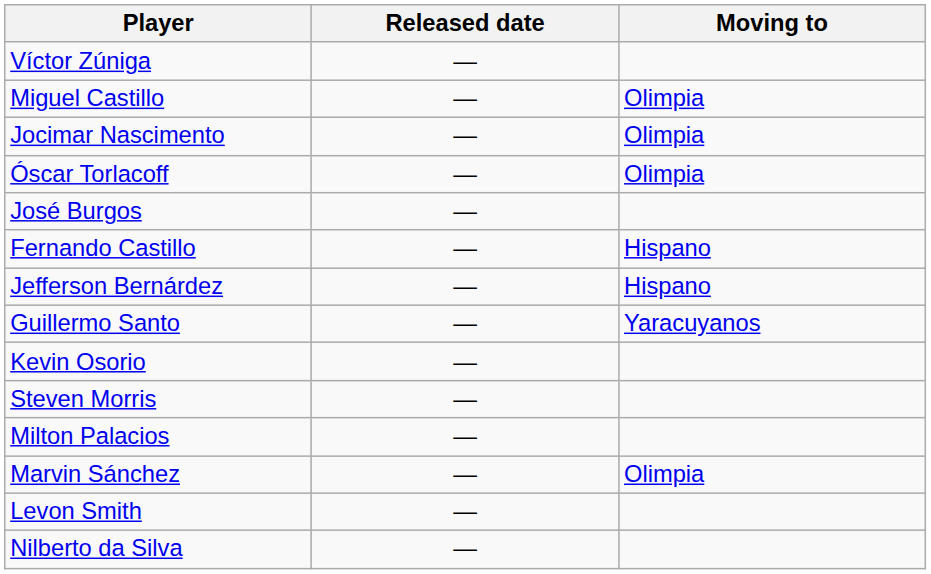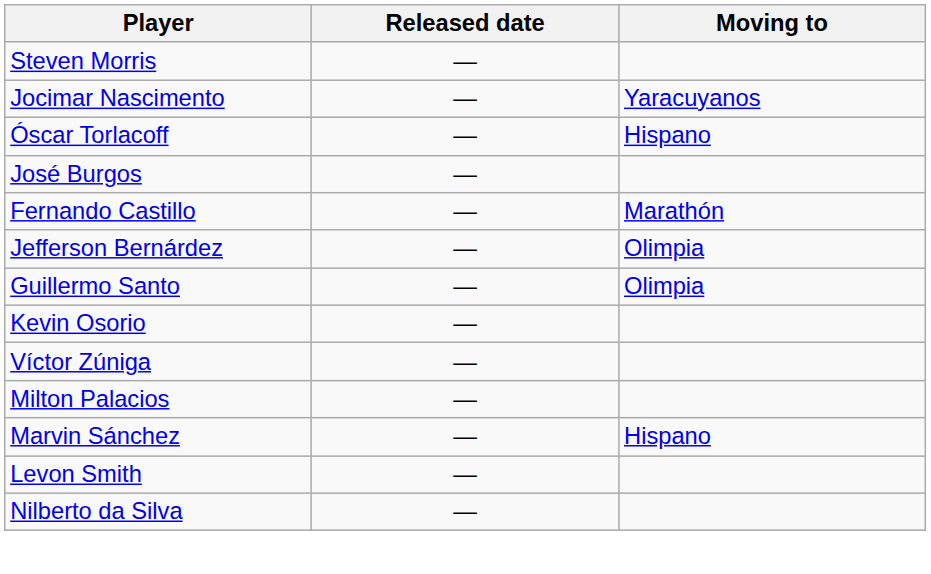rows swapped: Steven Morris <-> Víctor Zúniga
- row: Miguel Castillo | — | Olimpia
Jocimar Nascimento | Moving to: Olimpia -> Yaracuyanos
Óscar Torlacoff | Moving to: Olimpia -> Hispano
Fernando Castillo | Moving to: Hispano -> Marathón
Jefferson Bernárdez | Moving to: Hispano -> Olimpia
Guillermo Santo | Moving to: Yaracuyanos -> Olimpia
Marvin Sánchez | Moving to: Olimpia -> Hispano
